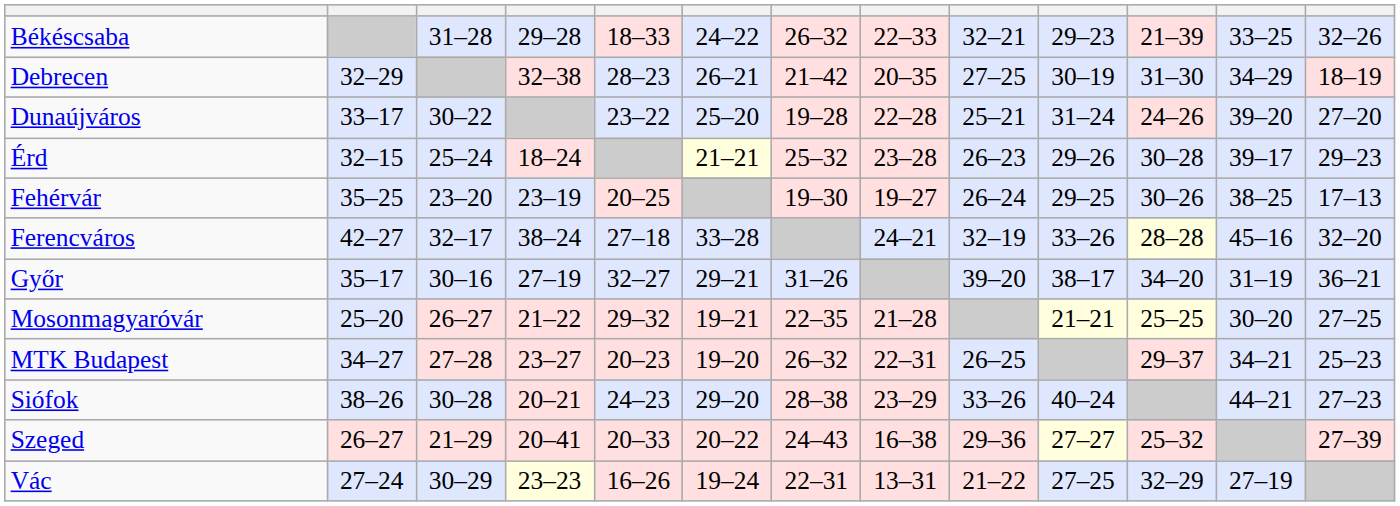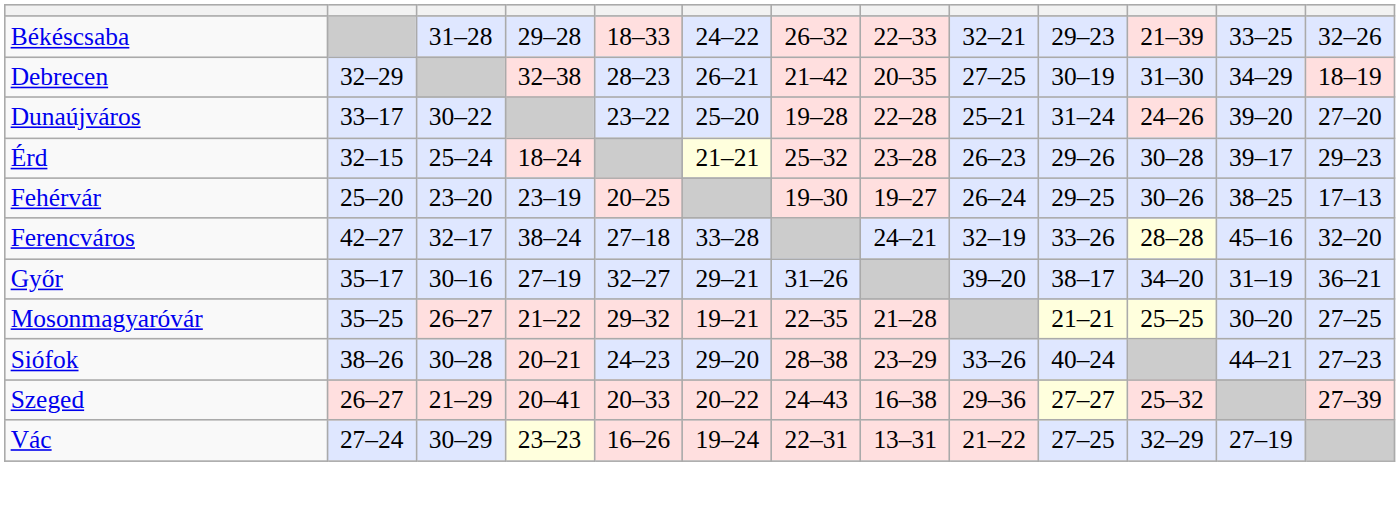Fehérvár | column 2: 35–25 -> 25–20
Mosonmagyaróvár | column 2: 25–20 -> 35–25
- row: MTK Budapest | 34–27 | 27–28 | 23–27 | 20–23 | 19–20 | 26–32 | 22–31 | 26–25 | 29–37 | 34–21 | 25–23
